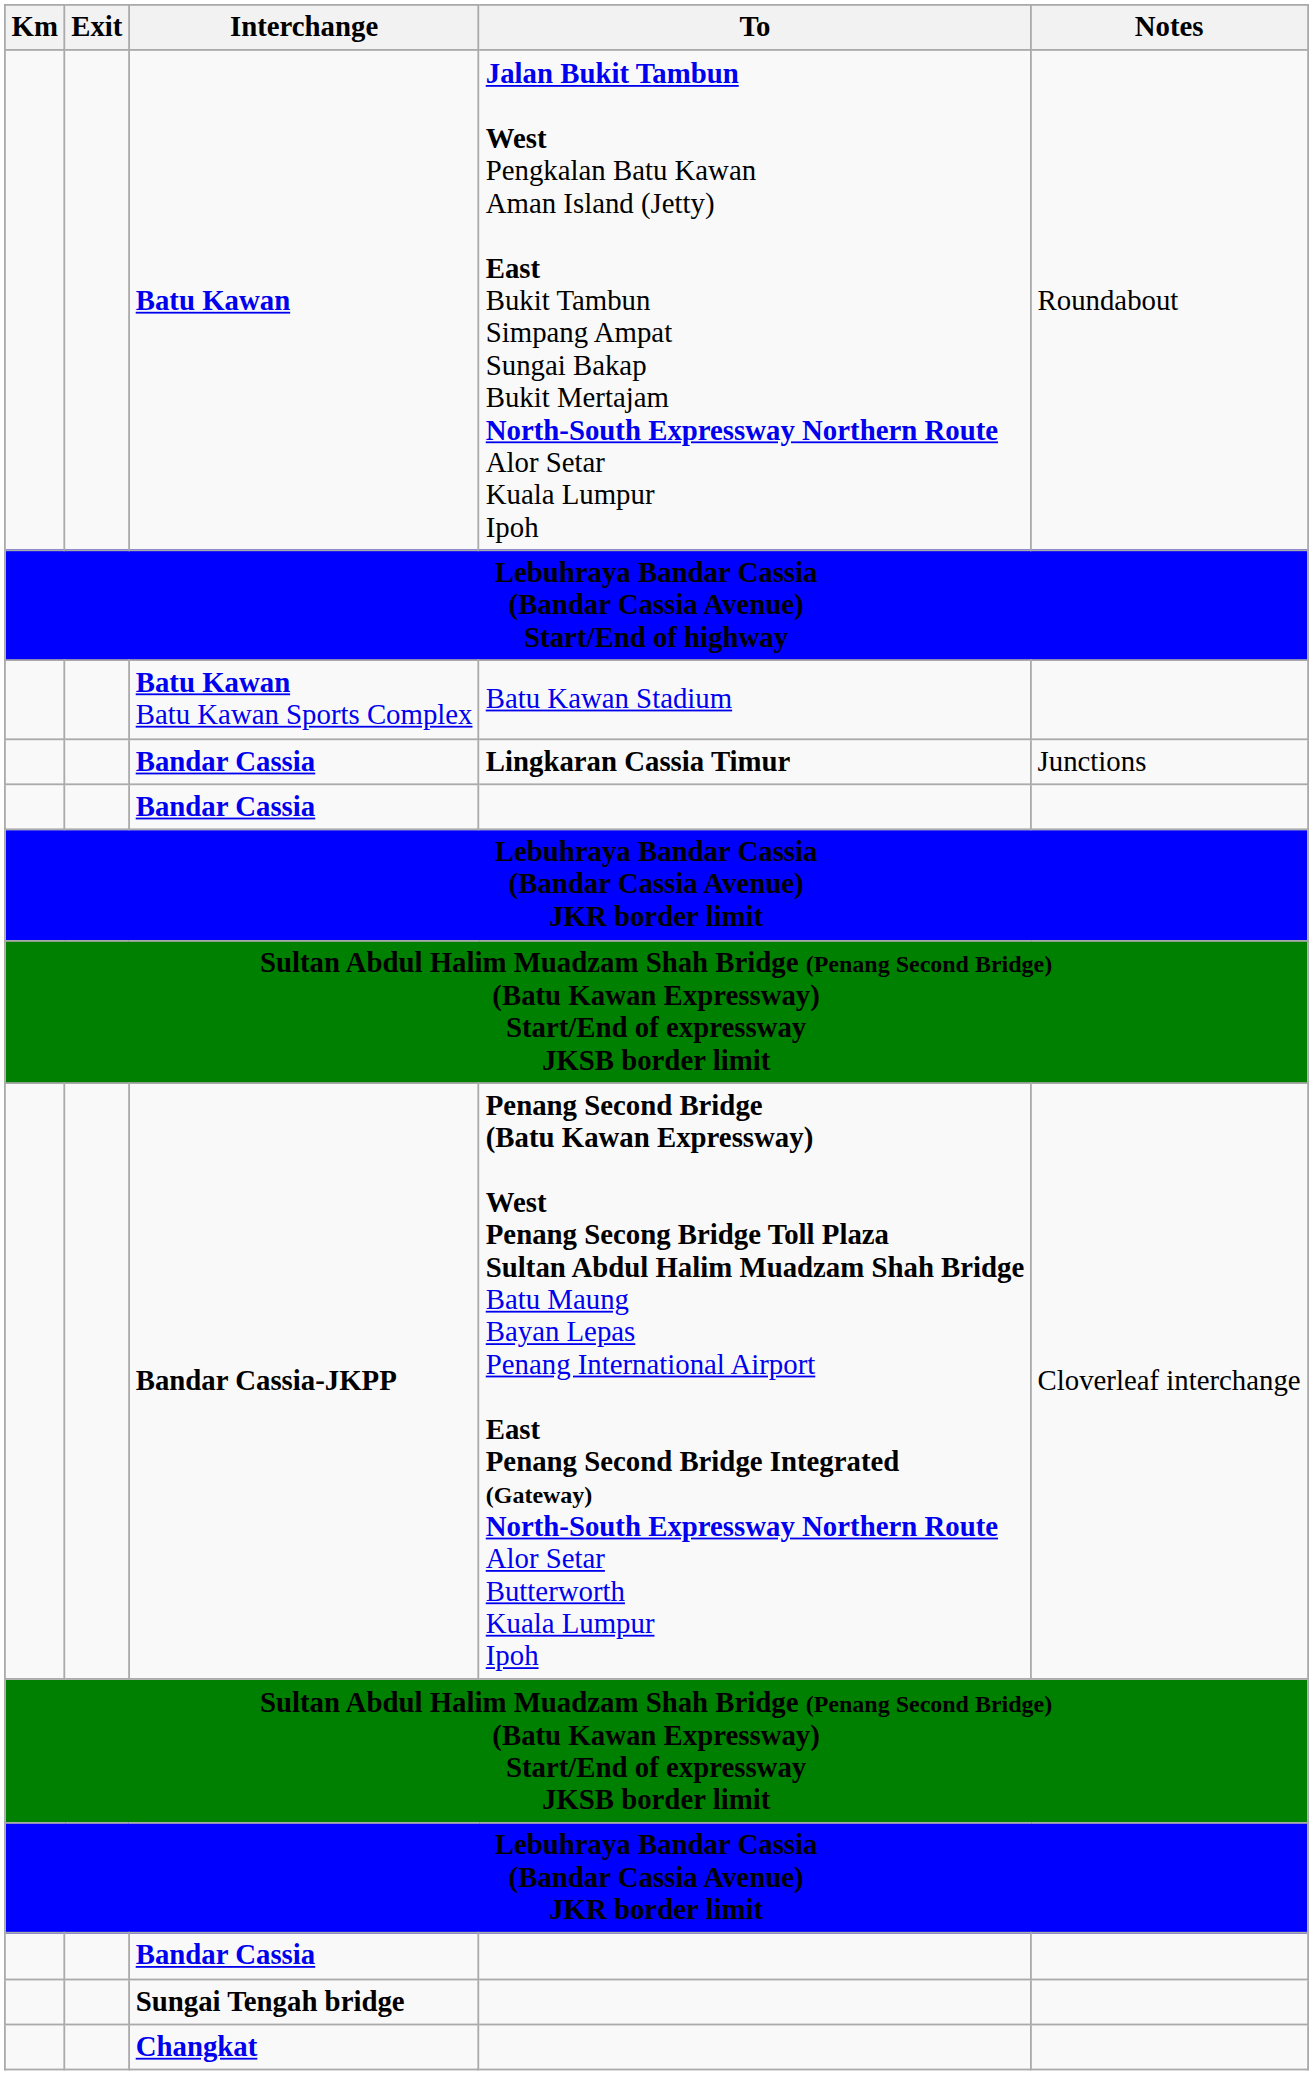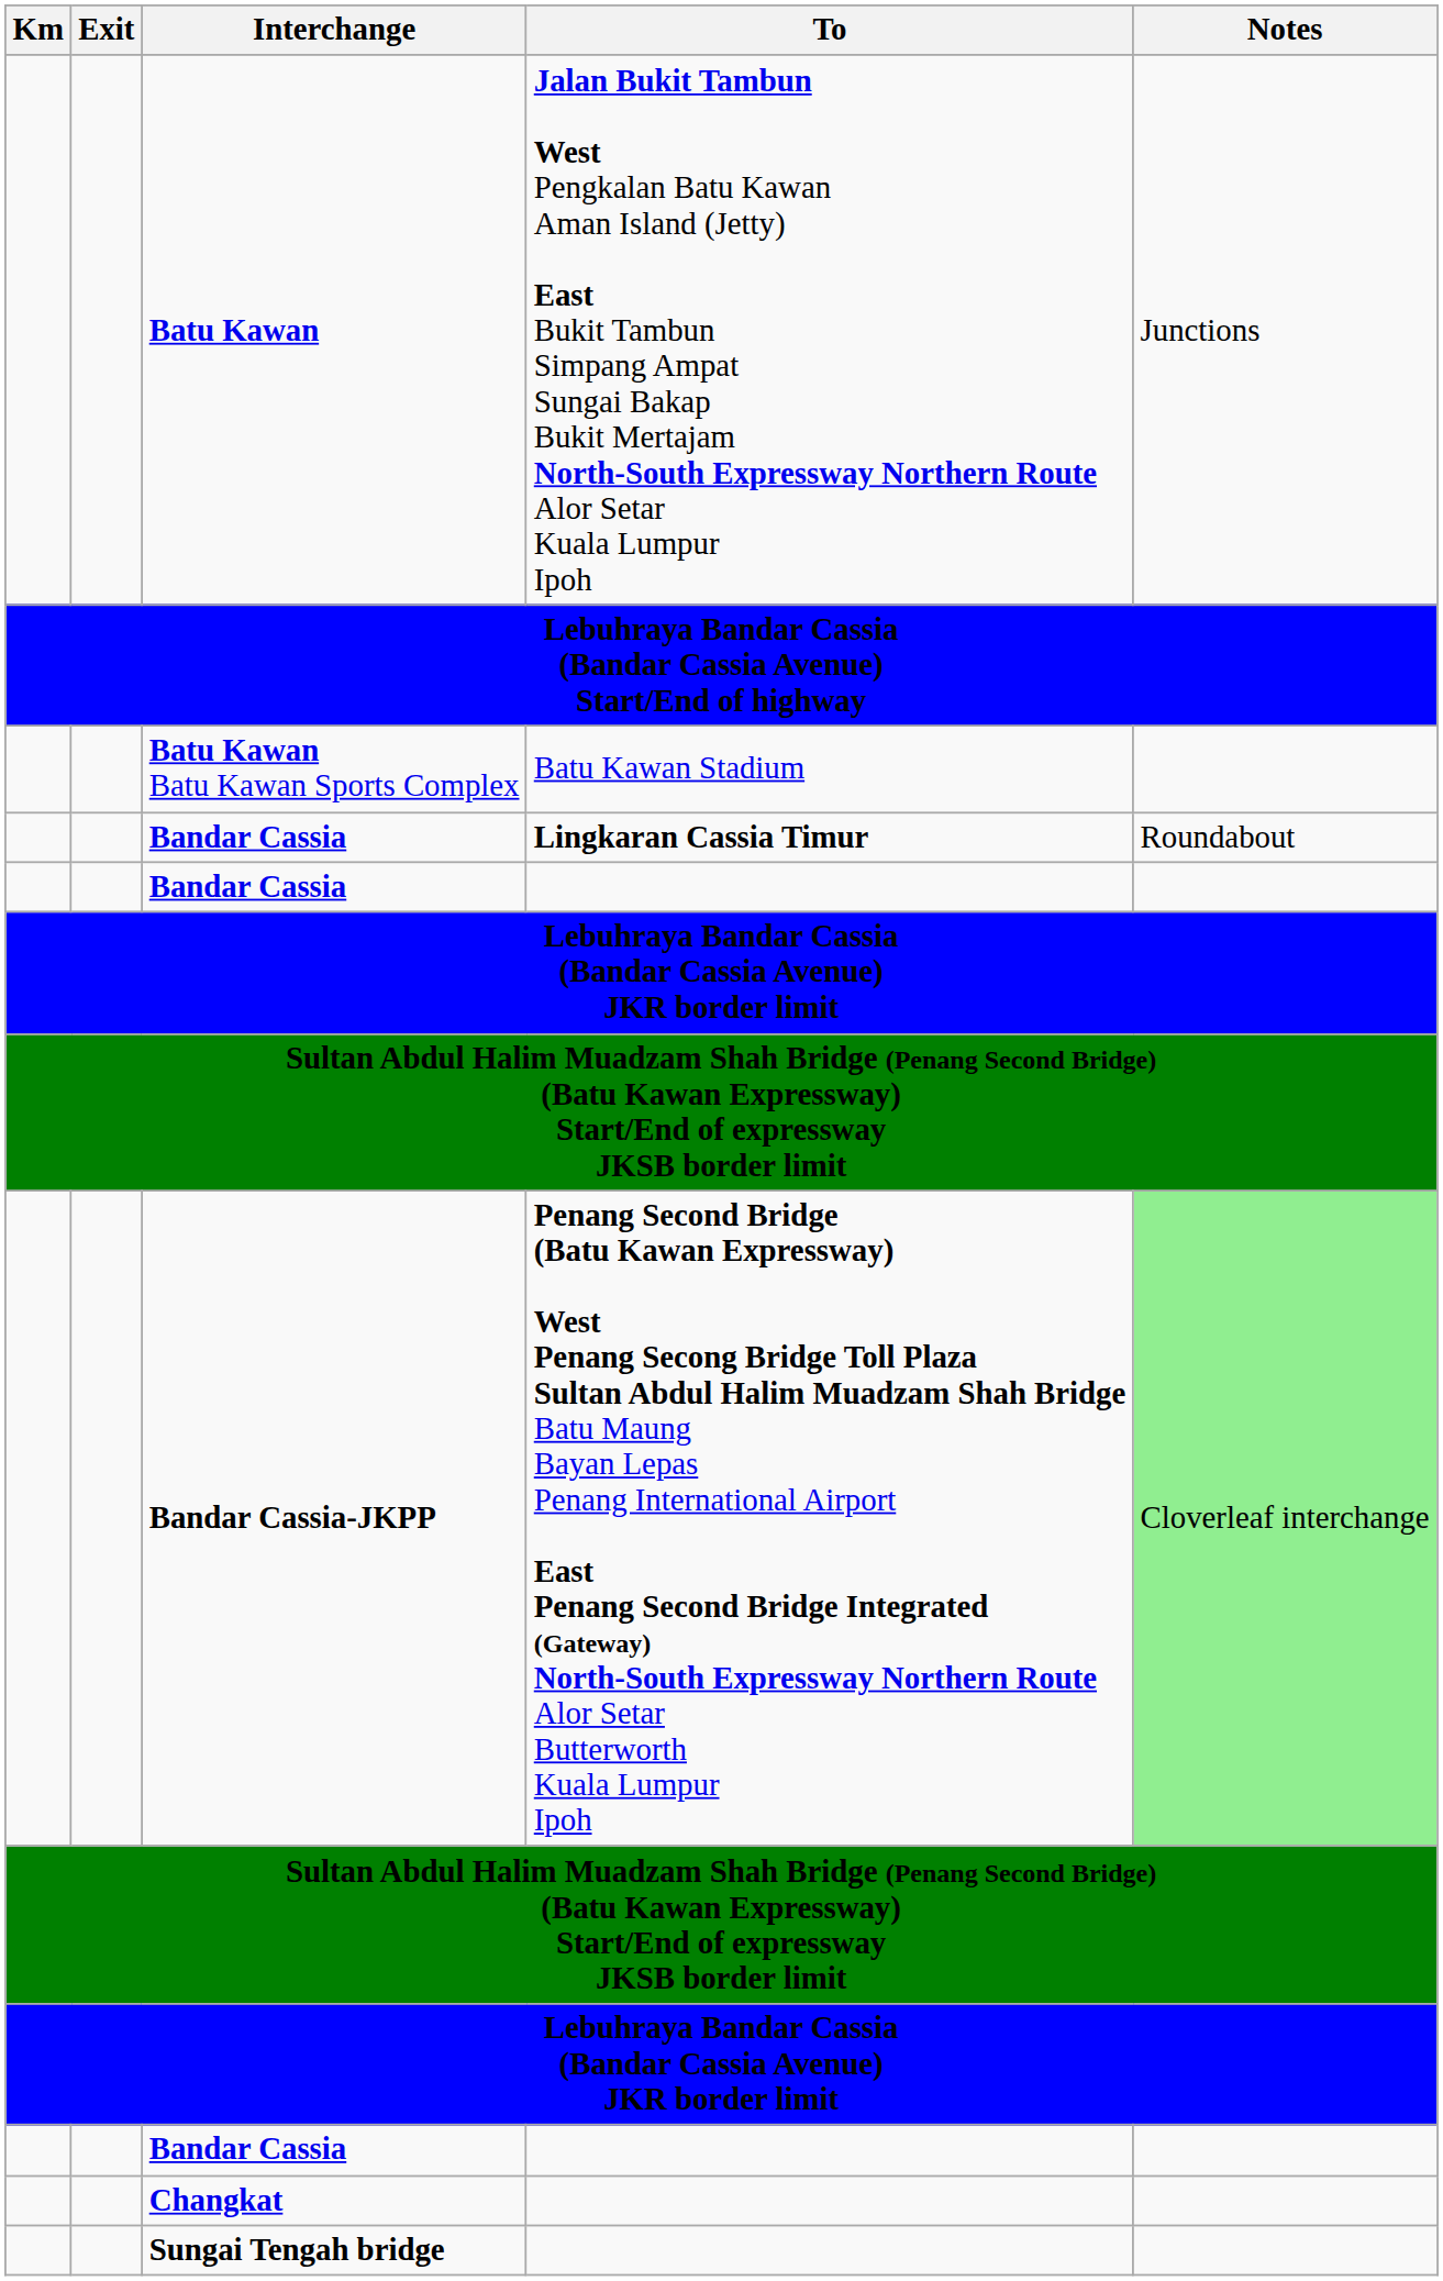Batu Kawan | Notes: Roundabout -> Junctions
Bandar Cassia / Lingkaran Cassia Timur | Notes: Junctions -> Roundabout
Bandar Cassia-JKPP | Notes: no background -> lightgreen background
rows swapped: Sungai Tengah bridge <-> Changkat
